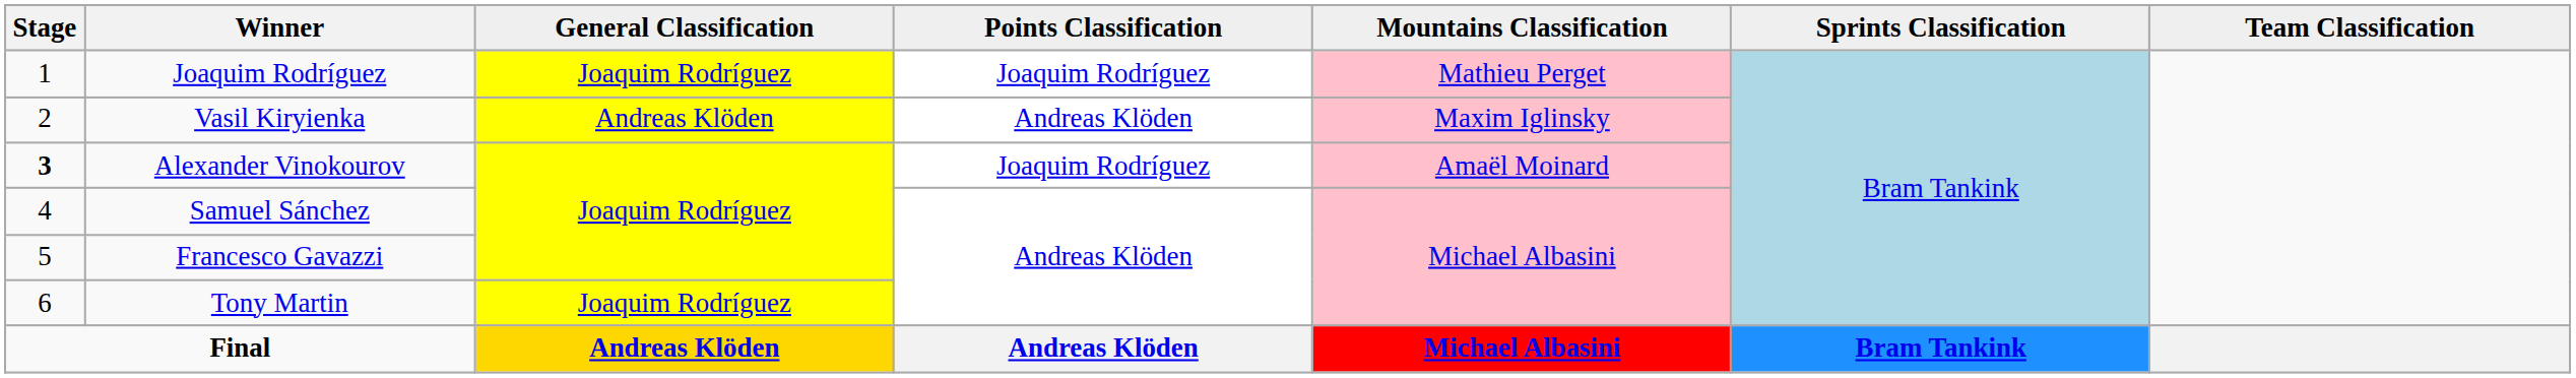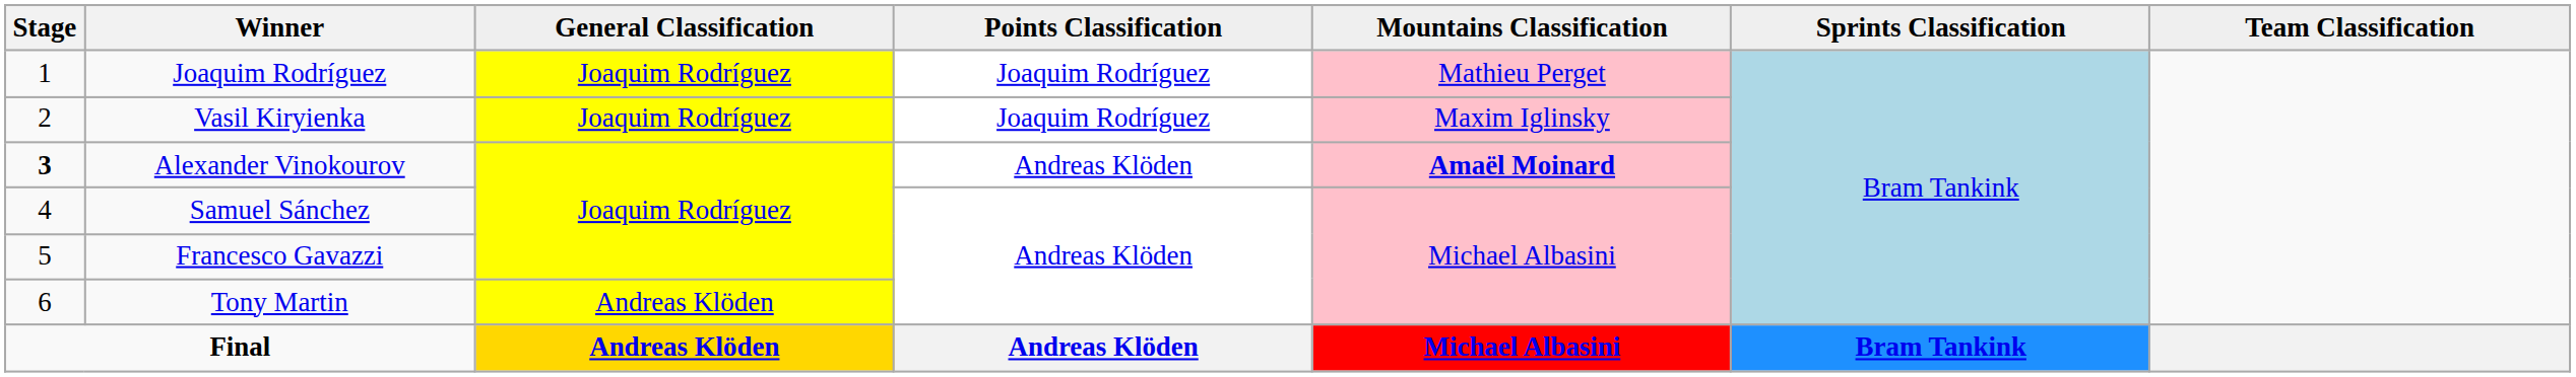Vasil Kiryienka | General Classification: Andreas Klöden -> Joaquim Rodríguez
Vasil Kiryienka | Points Classification: Andreas Klöden -> Joaquim Rodríguez
Alexander Vinokourov | Points Classification: Joaquim Rodríguez -> Andreas Klöden
Alexander Vinokourov | Mountains Classification: normal -> bold
Tony Martin | General Classification: Joaquim Rodríguez -> Andreas Klöden
